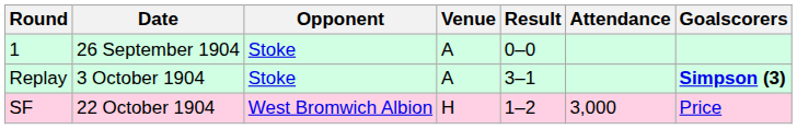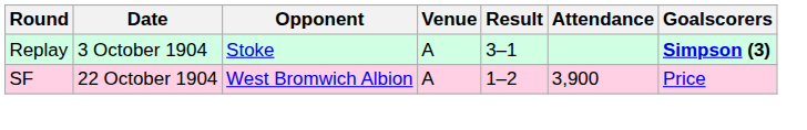- row: 1 | 26 September 1904 | Stoke | A | 0–0
SF | Venue: H -> A
SF | Attendance: 3,000 -> 3,900
